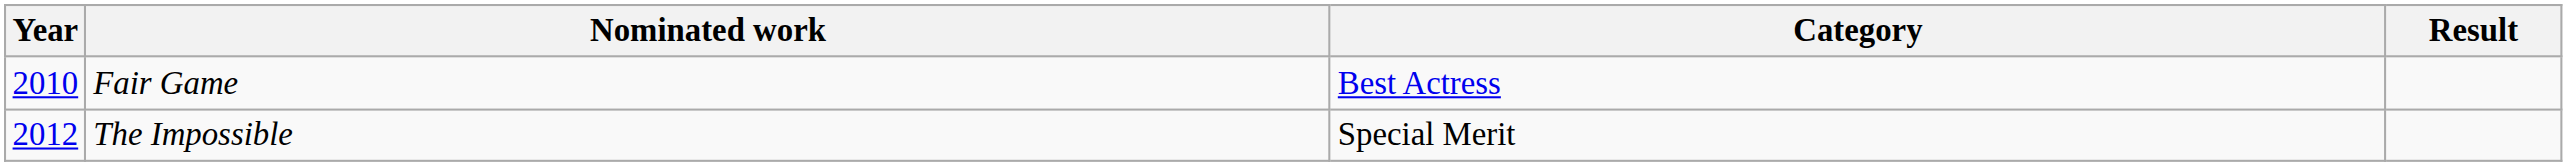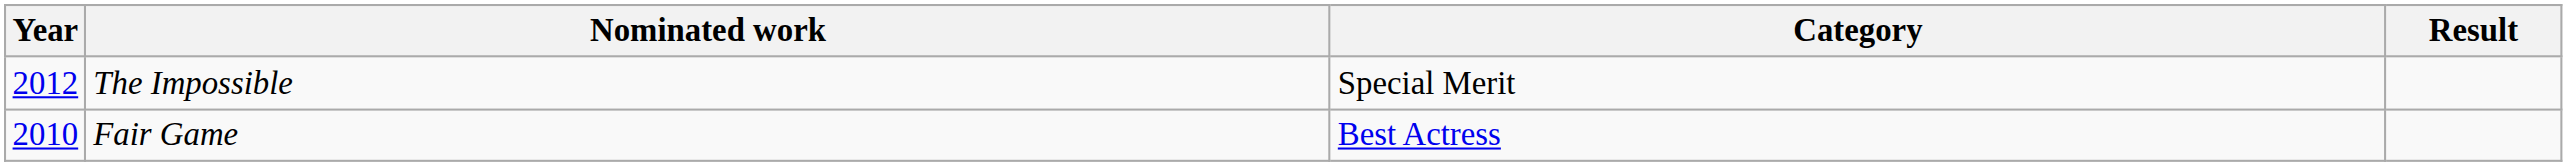rows swapped: Fair Game <-> The Impossible
